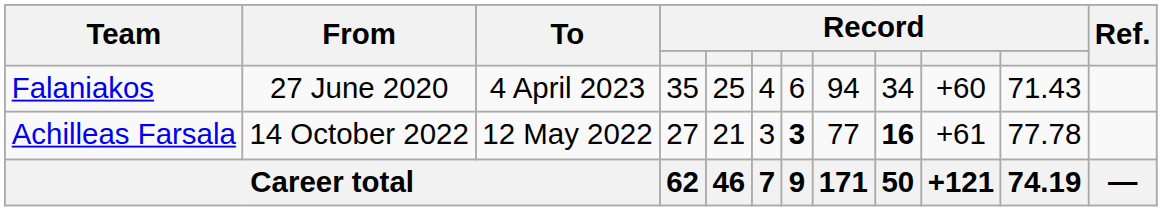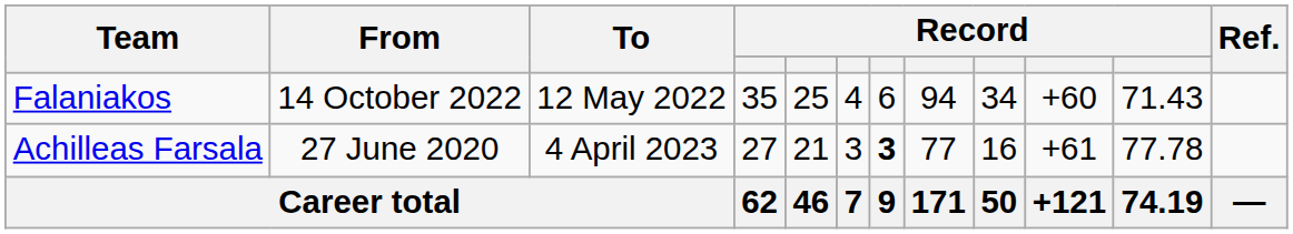Falaniakos | From: 27 June 2020 -> 14 October 2022
Falaniakos | To: 4 April 2023 -> 12 May 2022
Achilleas Farsala | From: 14 October 2022 -> 27 June 2020
Achilleas Farsala | To: 12 May 2022 -> 4 April 2023
Achilleas Farsala | column 9: bold -> normal
